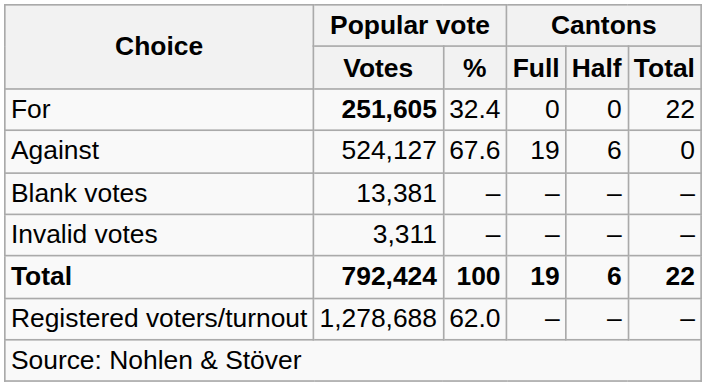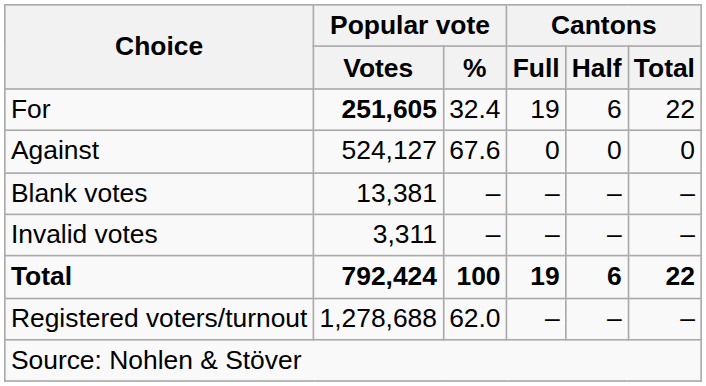For | Cantons / Full: 0 -> 19
For | Cantons / Half: 0 -> 6
Against | Cantons / Full: 19 -> 0
Against | Cantons / Half: 6 -> 0
